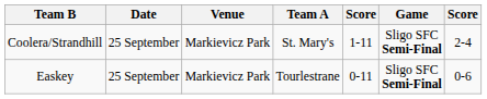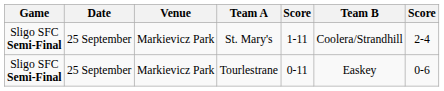columns swapped: Game <-> Team B
